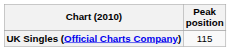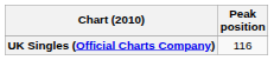UK Singles (Official Charts Company) | Peak position: 115 -> 116
